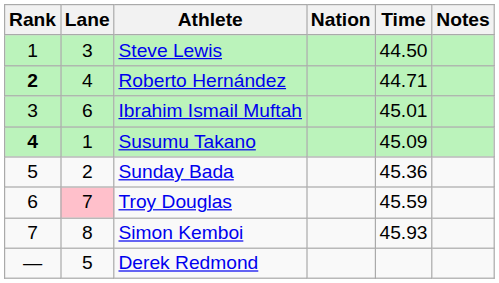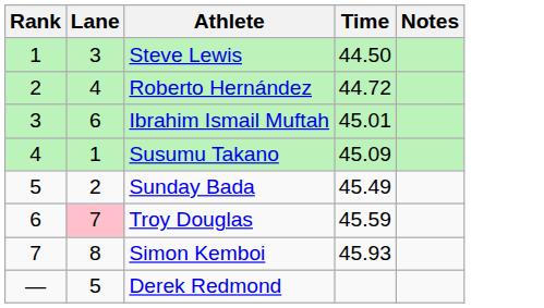- column: Nation
Roberto Hernández | Rank: bold -> normal
Roberto Hernández | Time: 44.71 -> 44.72
Susumu Takano | Rank: bold -> normal
Sunday Bada | Time: 45.36 -> 45.49
